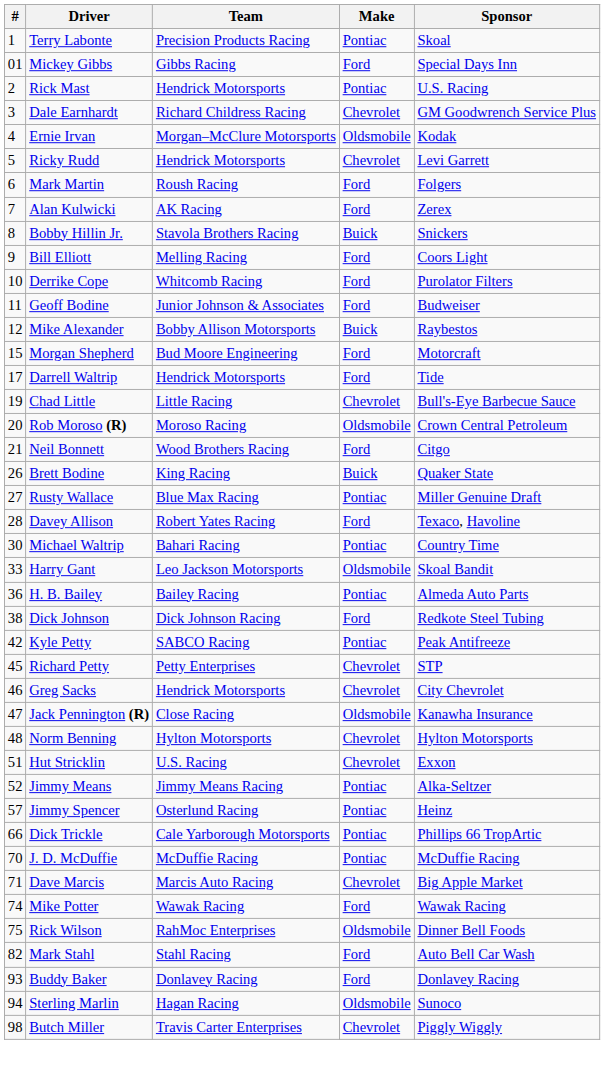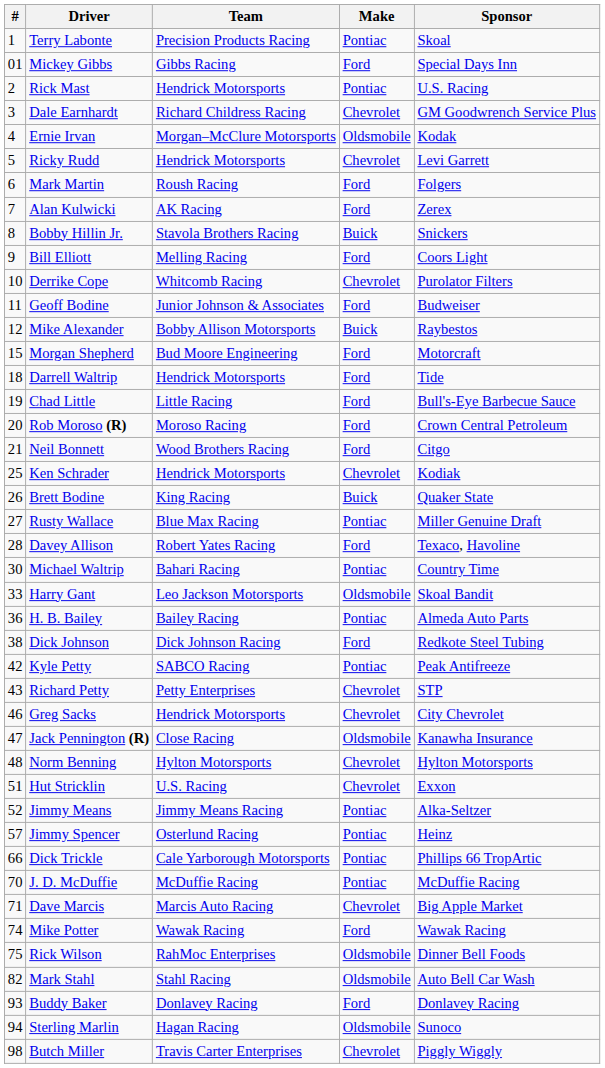Derrike Cope | Make: Ford -> Chevrolet
Darrell Waltrip | #: 17 -> 18
Chad Little | Make: Chevrolet -> Ford
Rob Moroso (R) | Make: Oldsmobile -> Ford
+ row: 25 | Ken Schrader | Hendrick Motorsports | Chevrolet | Kodiak
Richard Petty | #: 45 -> 43
Mark Stahl | Make: Ford -> Oldsmobile
